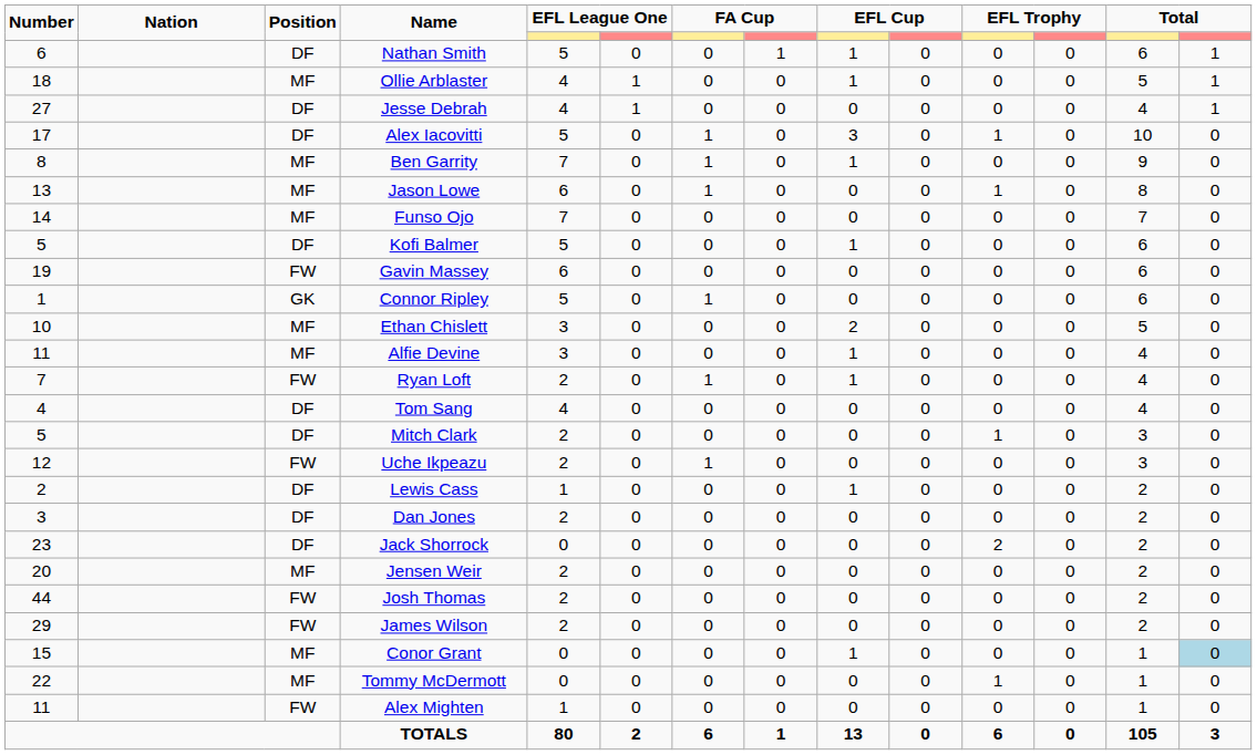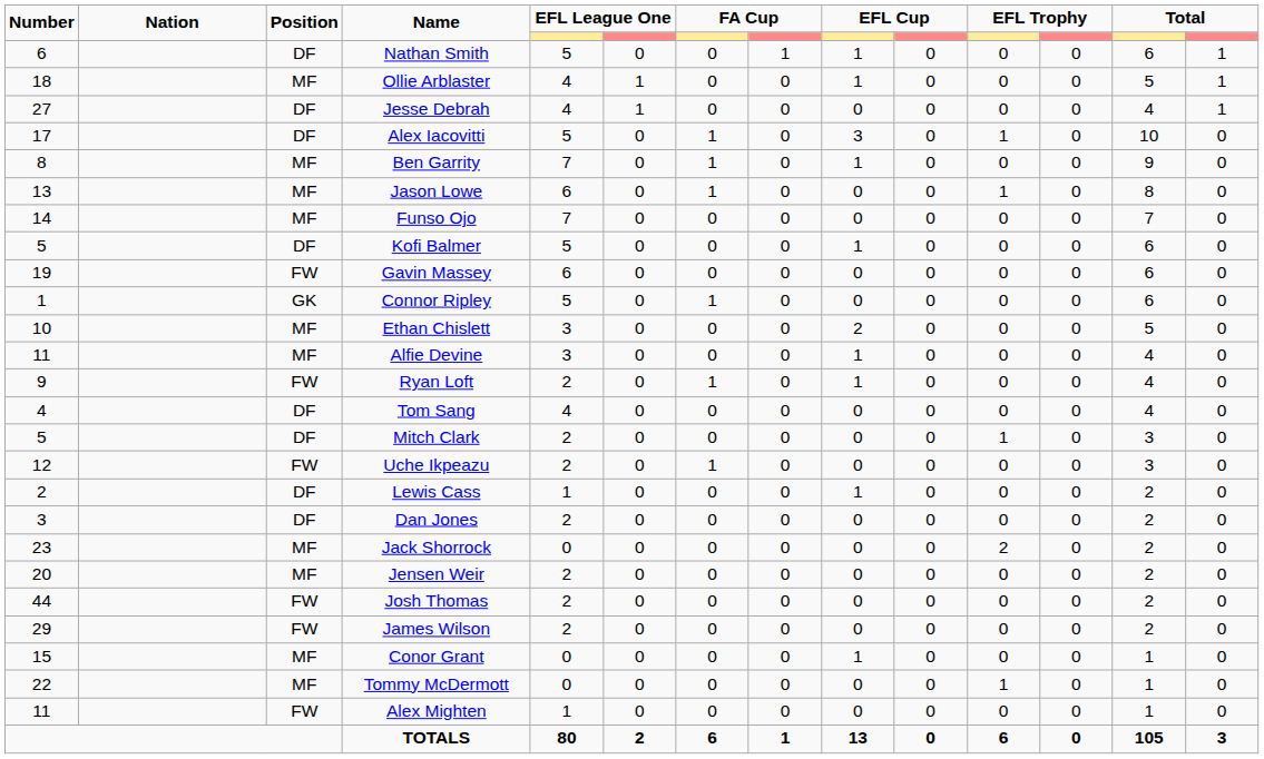Ryan Loft | Number: 7 -> 9
Jack Shorrock | Position: DF -> MF
Conor Grant | column 14: lightblue background -> no background
